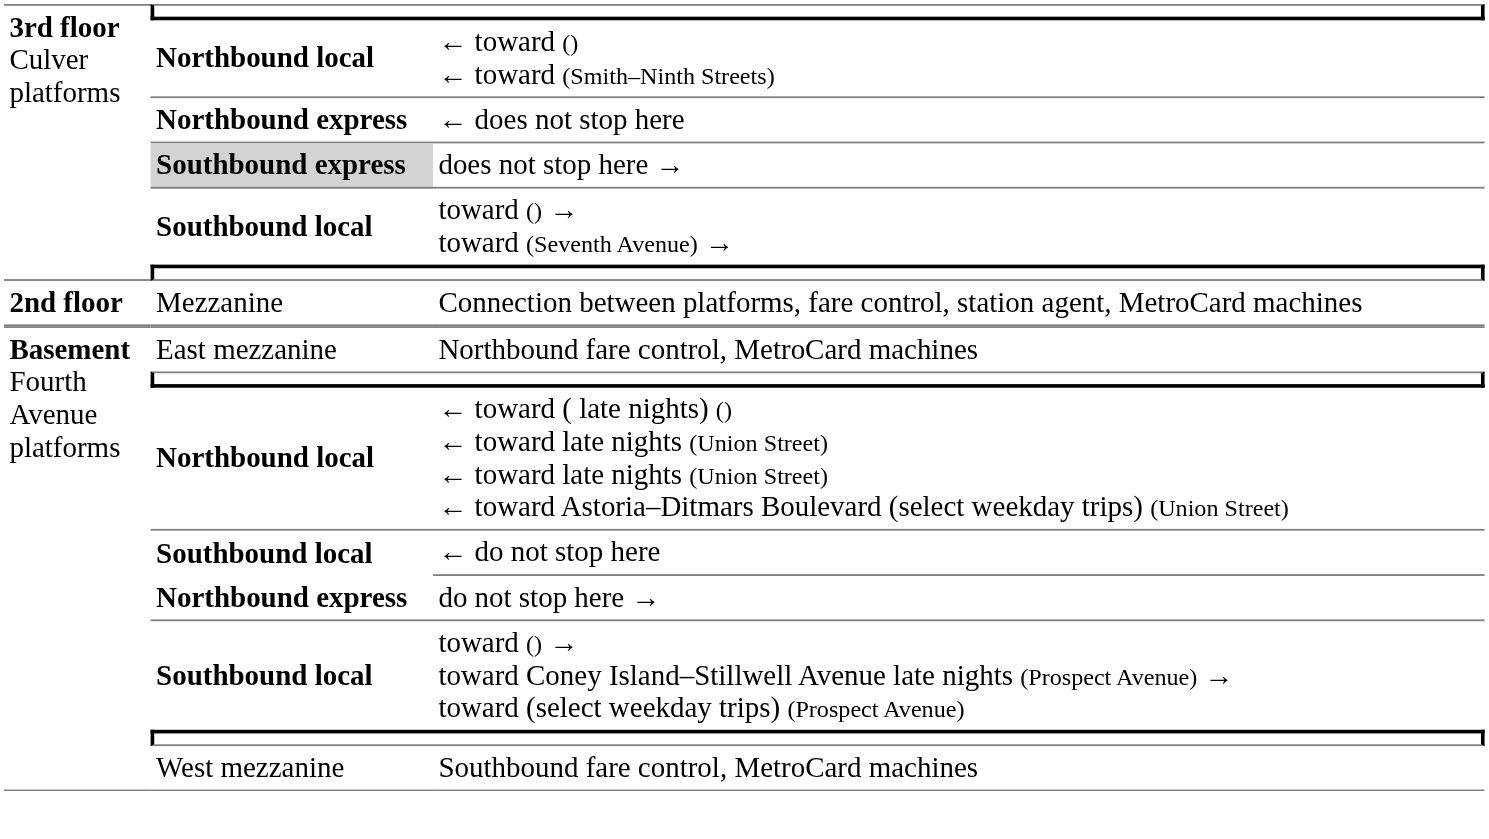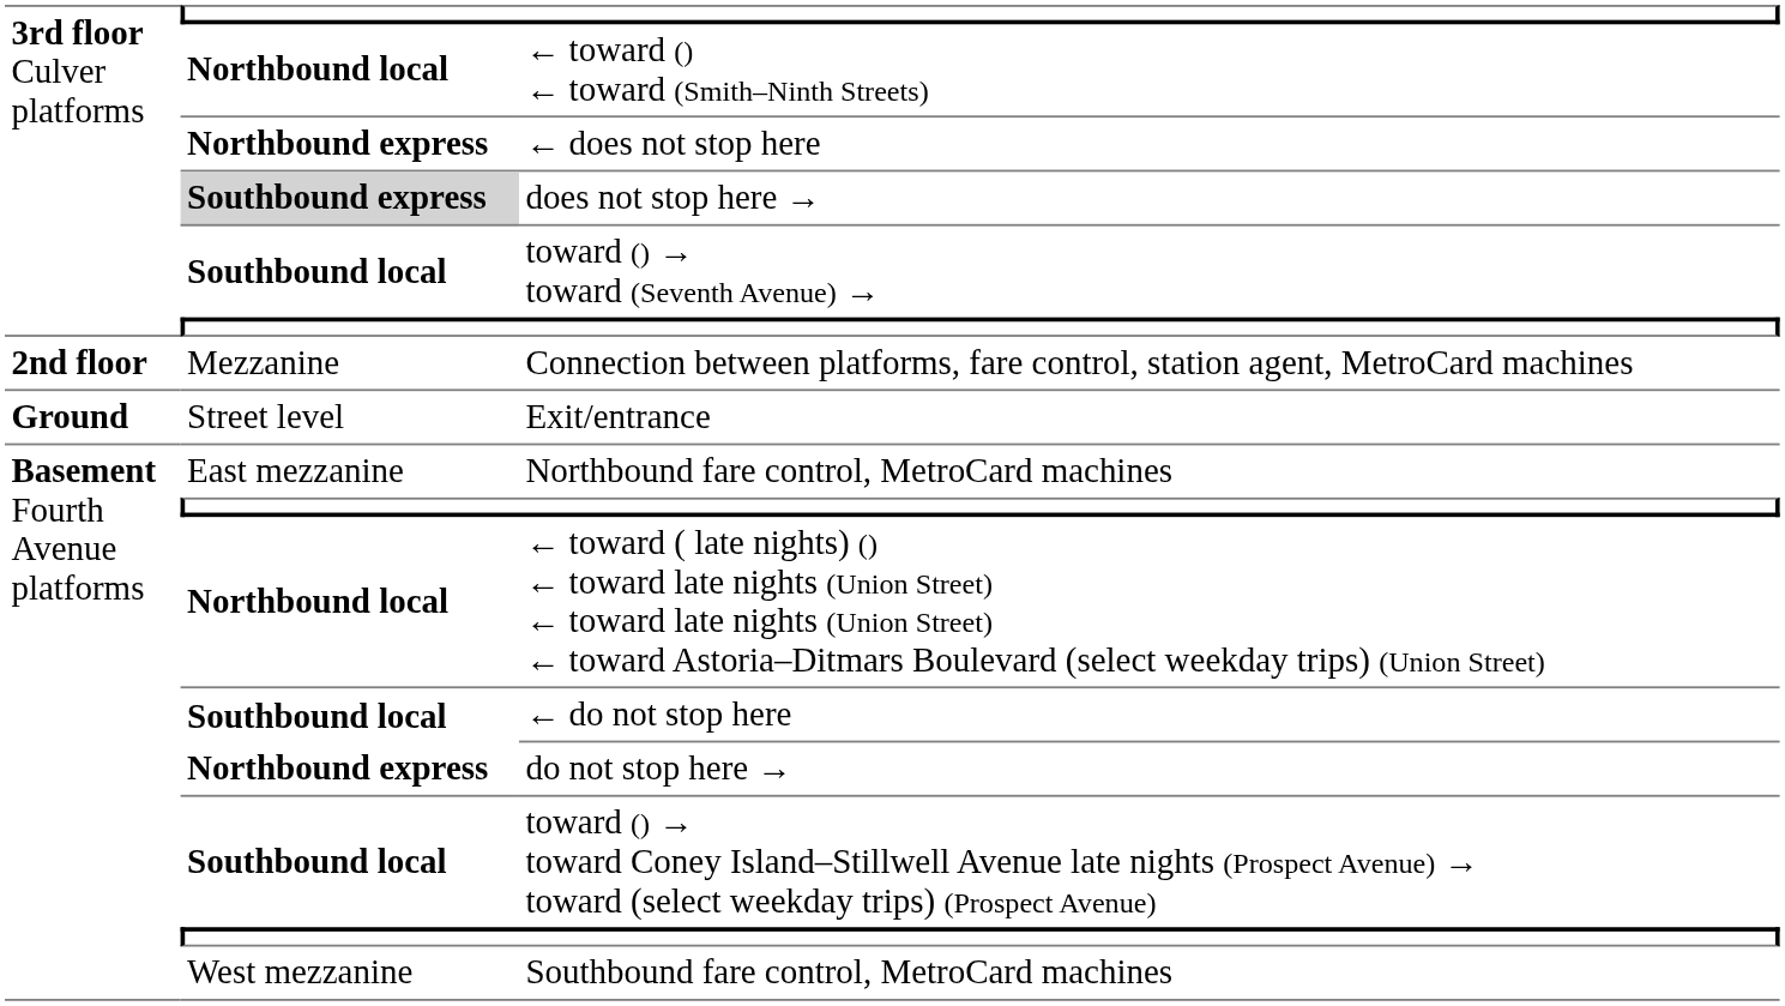+ row: Ground | Street level | Exit/entrance
